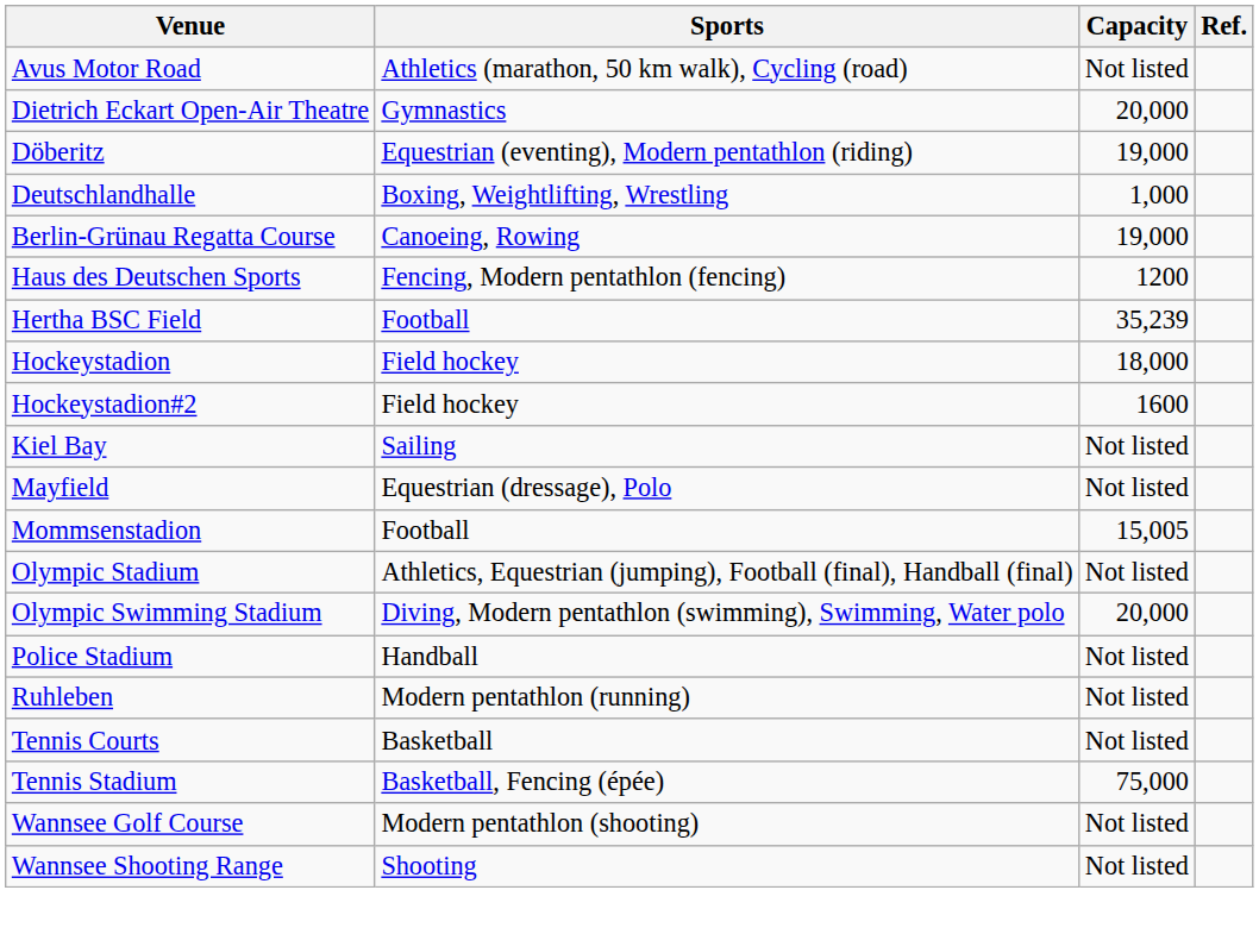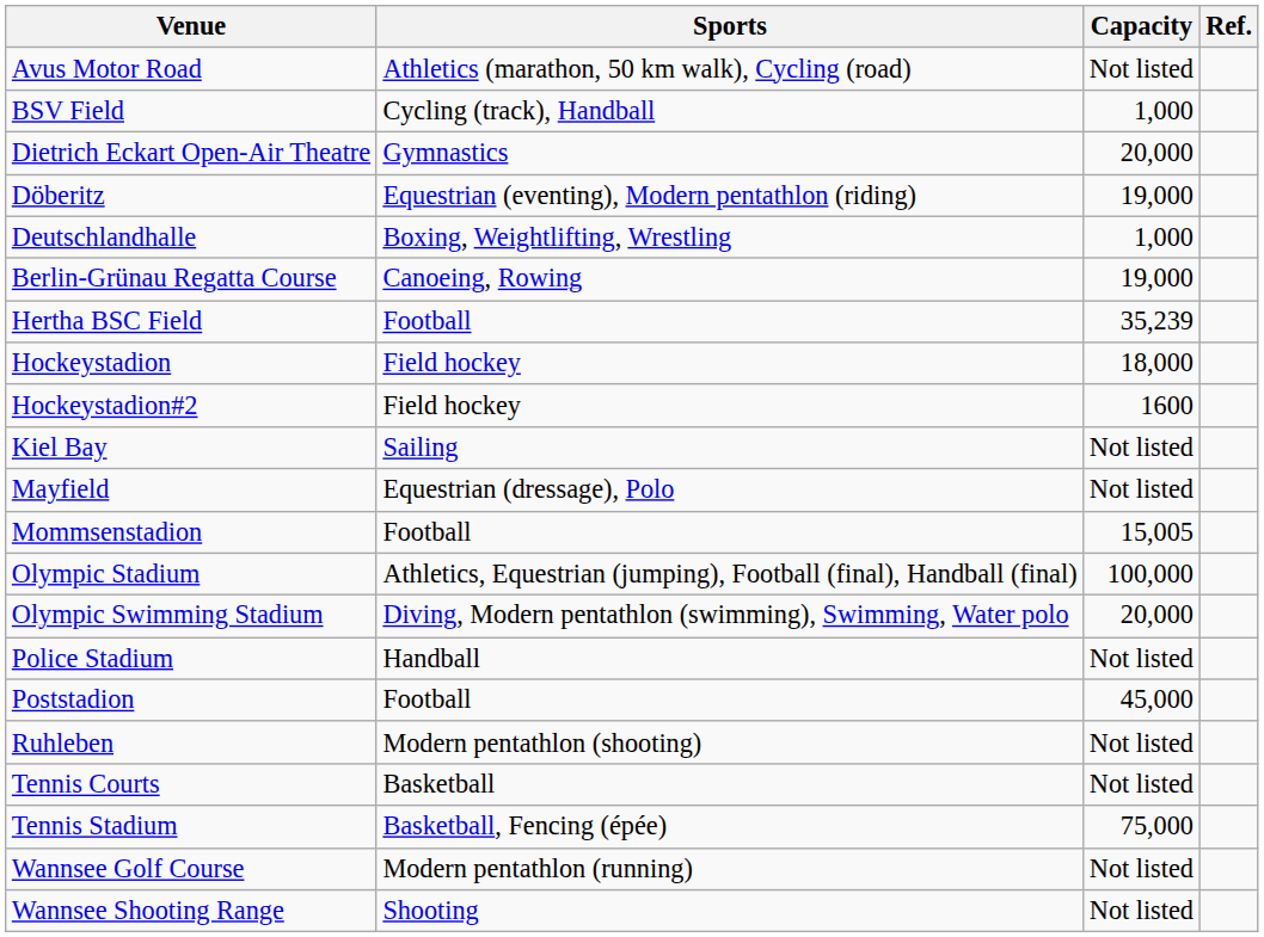+ row: BSV Field | Cycling (track), Handball | 1,000
- row: Haus des Deutschen Sports | Fencing, Modern pentathlon (fencing) | 1200
Olympic Stadium | Capacity: Not listed -> 100,000
+ row: Poststadion | Football | 45,000
Ruhleben | Sports: Modern pentathlon (running) -> Modern pentathlon (shooting)
Wannsee Golf Course | Sports: Modern pentathlon (shooting) -> Modern pentathlon (running)
